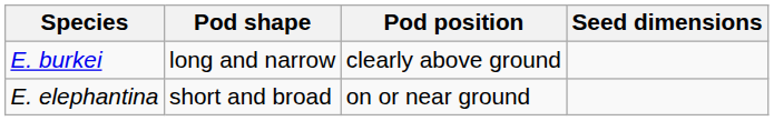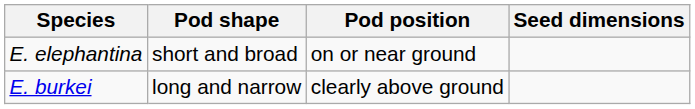rows swapped: E. elephantina <-> E. burkei
